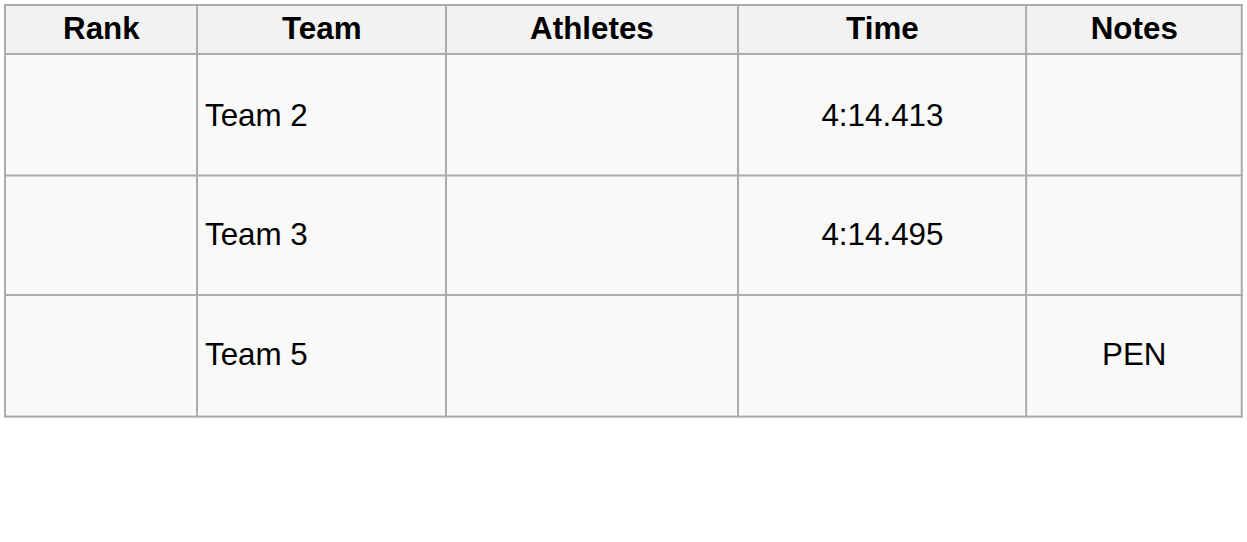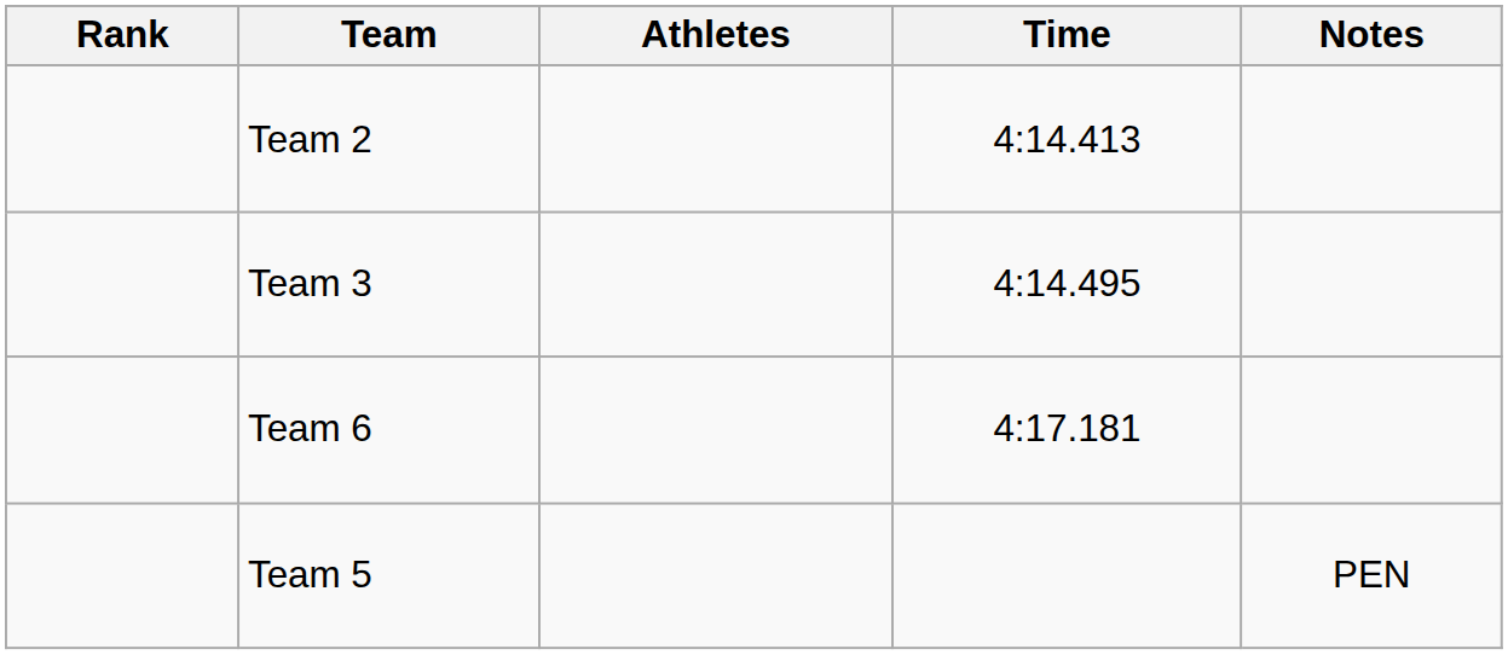+ row: Team 6 | 4:17.181
